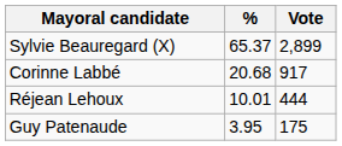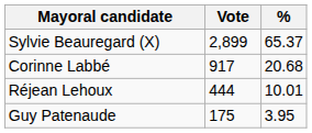columns swapped: Vote <-> %
